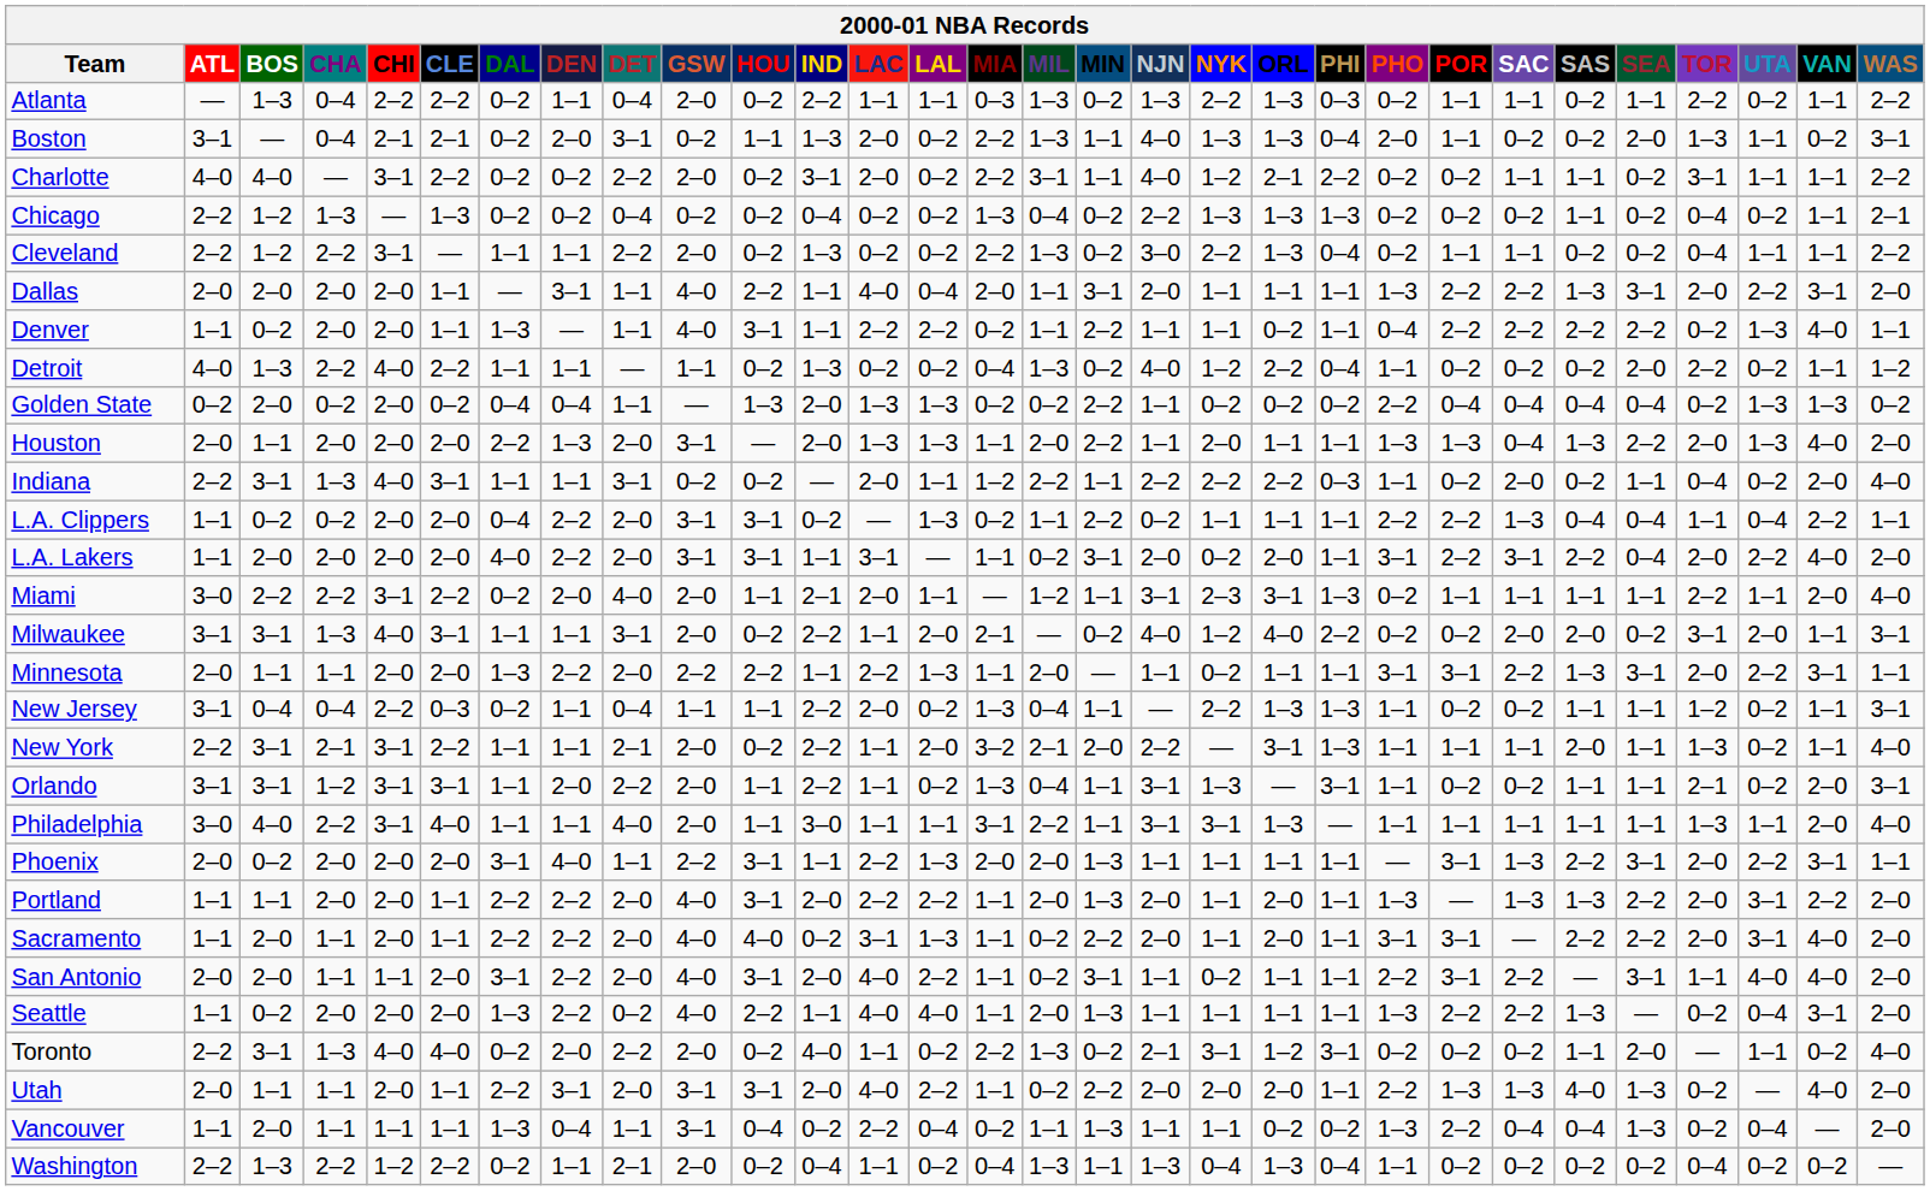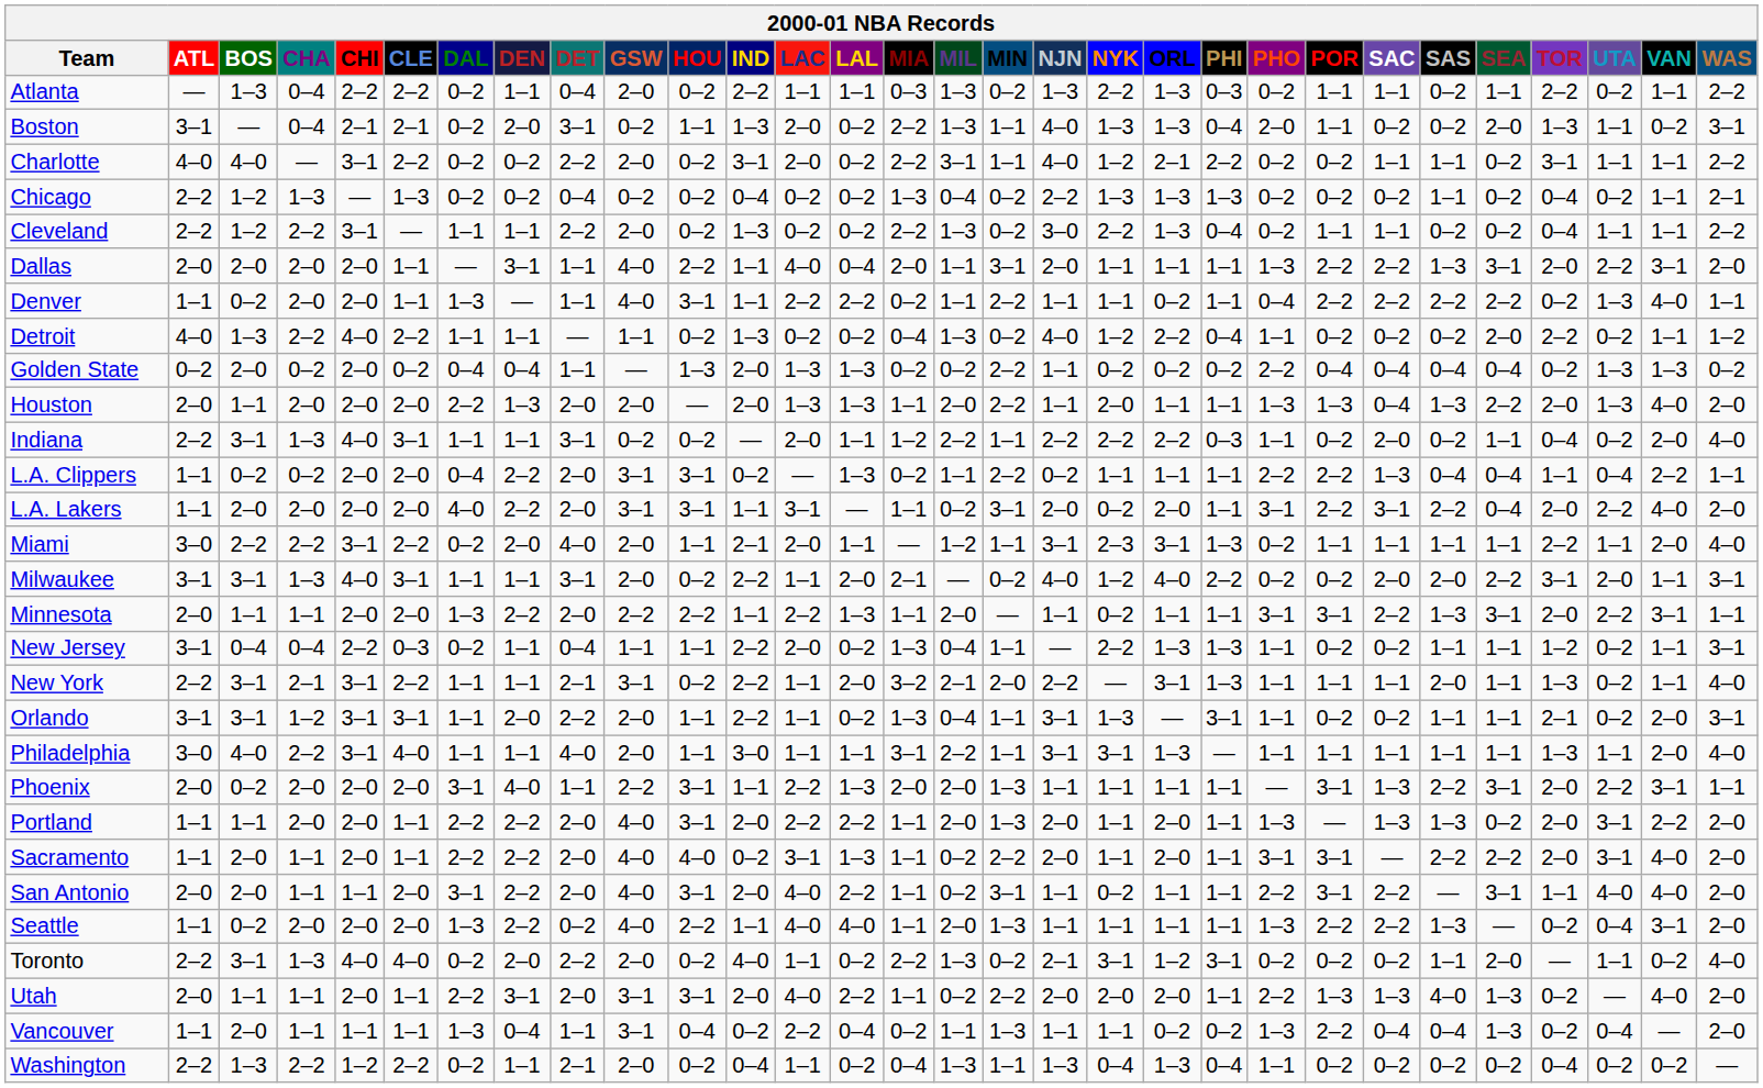Houston | GSW: 3–1 -> 2–0
Milwaukee | SEA: 0–2 -> 2–2
New York | GSW: 2–0 -> 3–1
Portland | SEA: 2–2 -> 0–2
